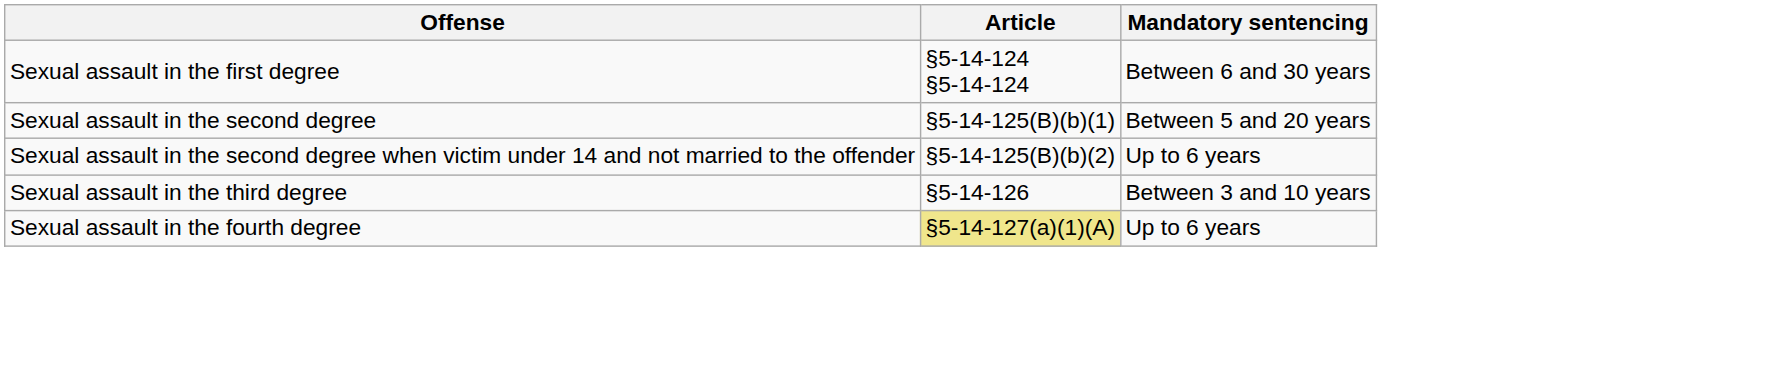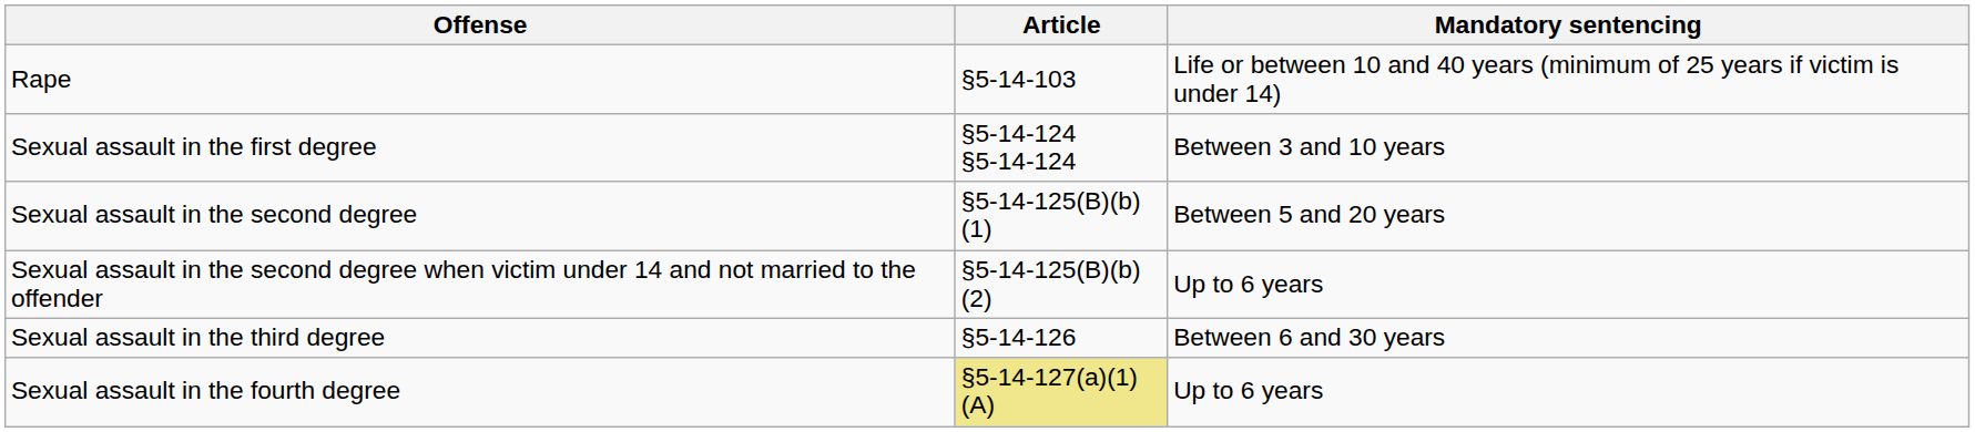+ row: Rape | §5-14-103 | Life or between 10 and 40 years (minimum of 25 years if victim is under 14)
Sexual assault in the first degree | Mandatory sentencing: Between 6 and 30 years -> Between 3 and 10 years
Sexual assault in the third degree | Mandatory sentencing: Between 3 and 10 years -> Between 6 and 30 years
